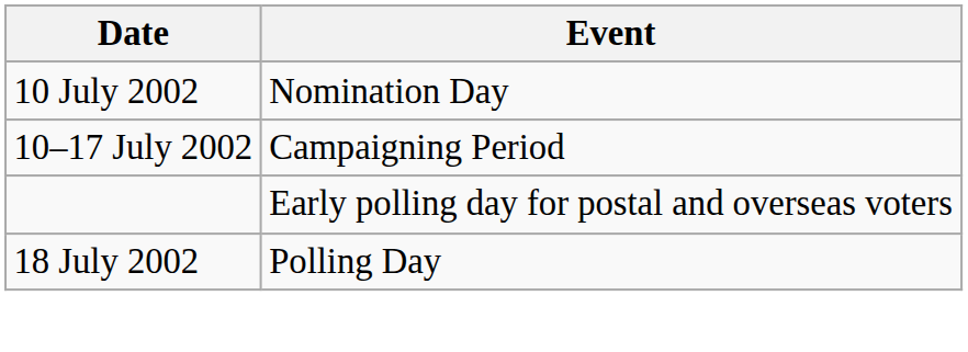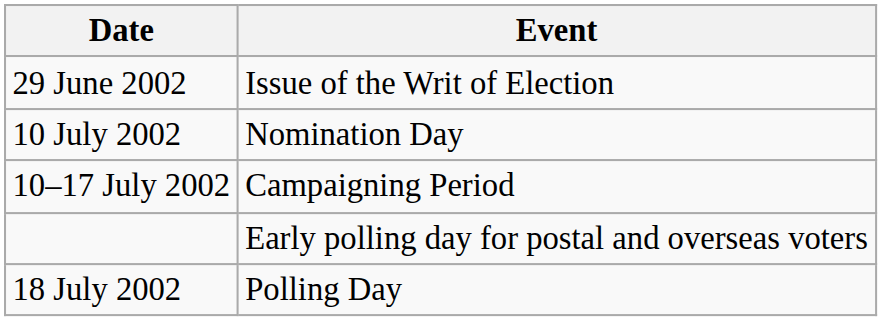+ row: 29 June 2002 | Issue of the Writ of Election
